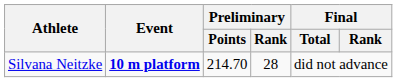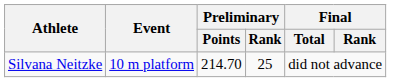Silvana Neitzke | Event: bold -> normal
Silvana Neitzke | Preliminary / Rank: 28 -> 25
